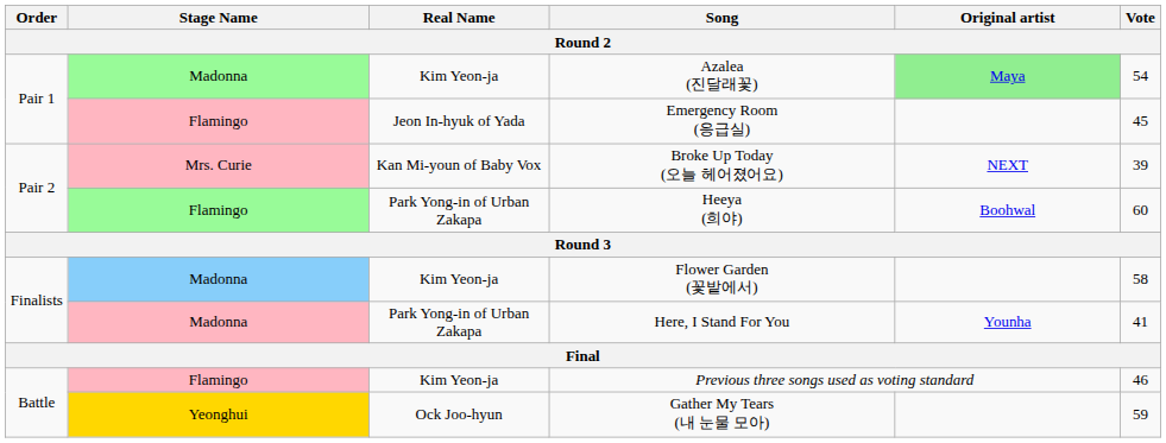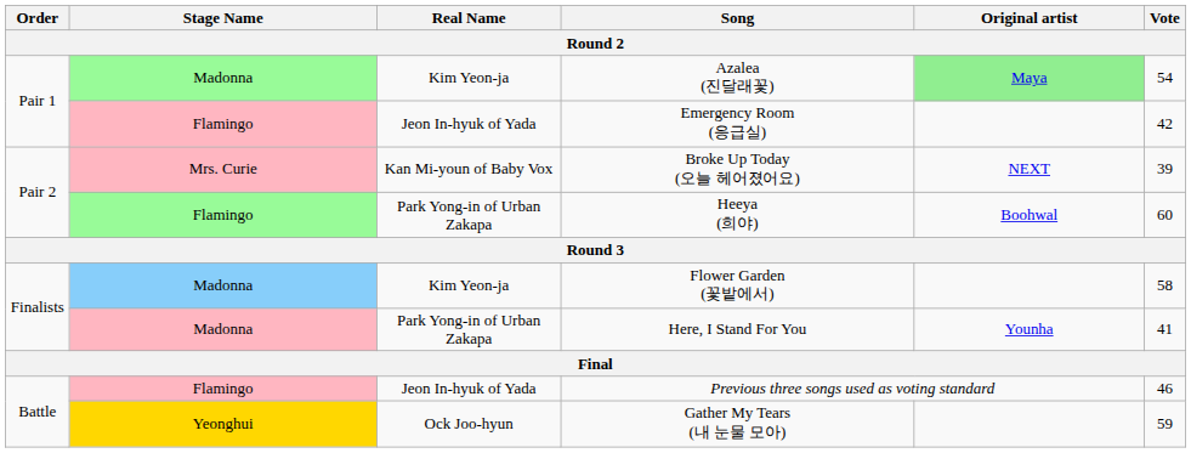Emergency Room (응급실) | Vote: 45 -> 42
Previous three songs used as voting standard | Real Name: Kim Yeon-ja -> Jeon In-hyuk of Yada
